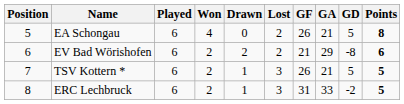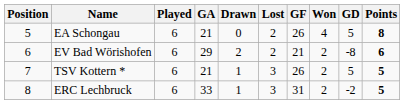columns swapped: Won <-> GA
